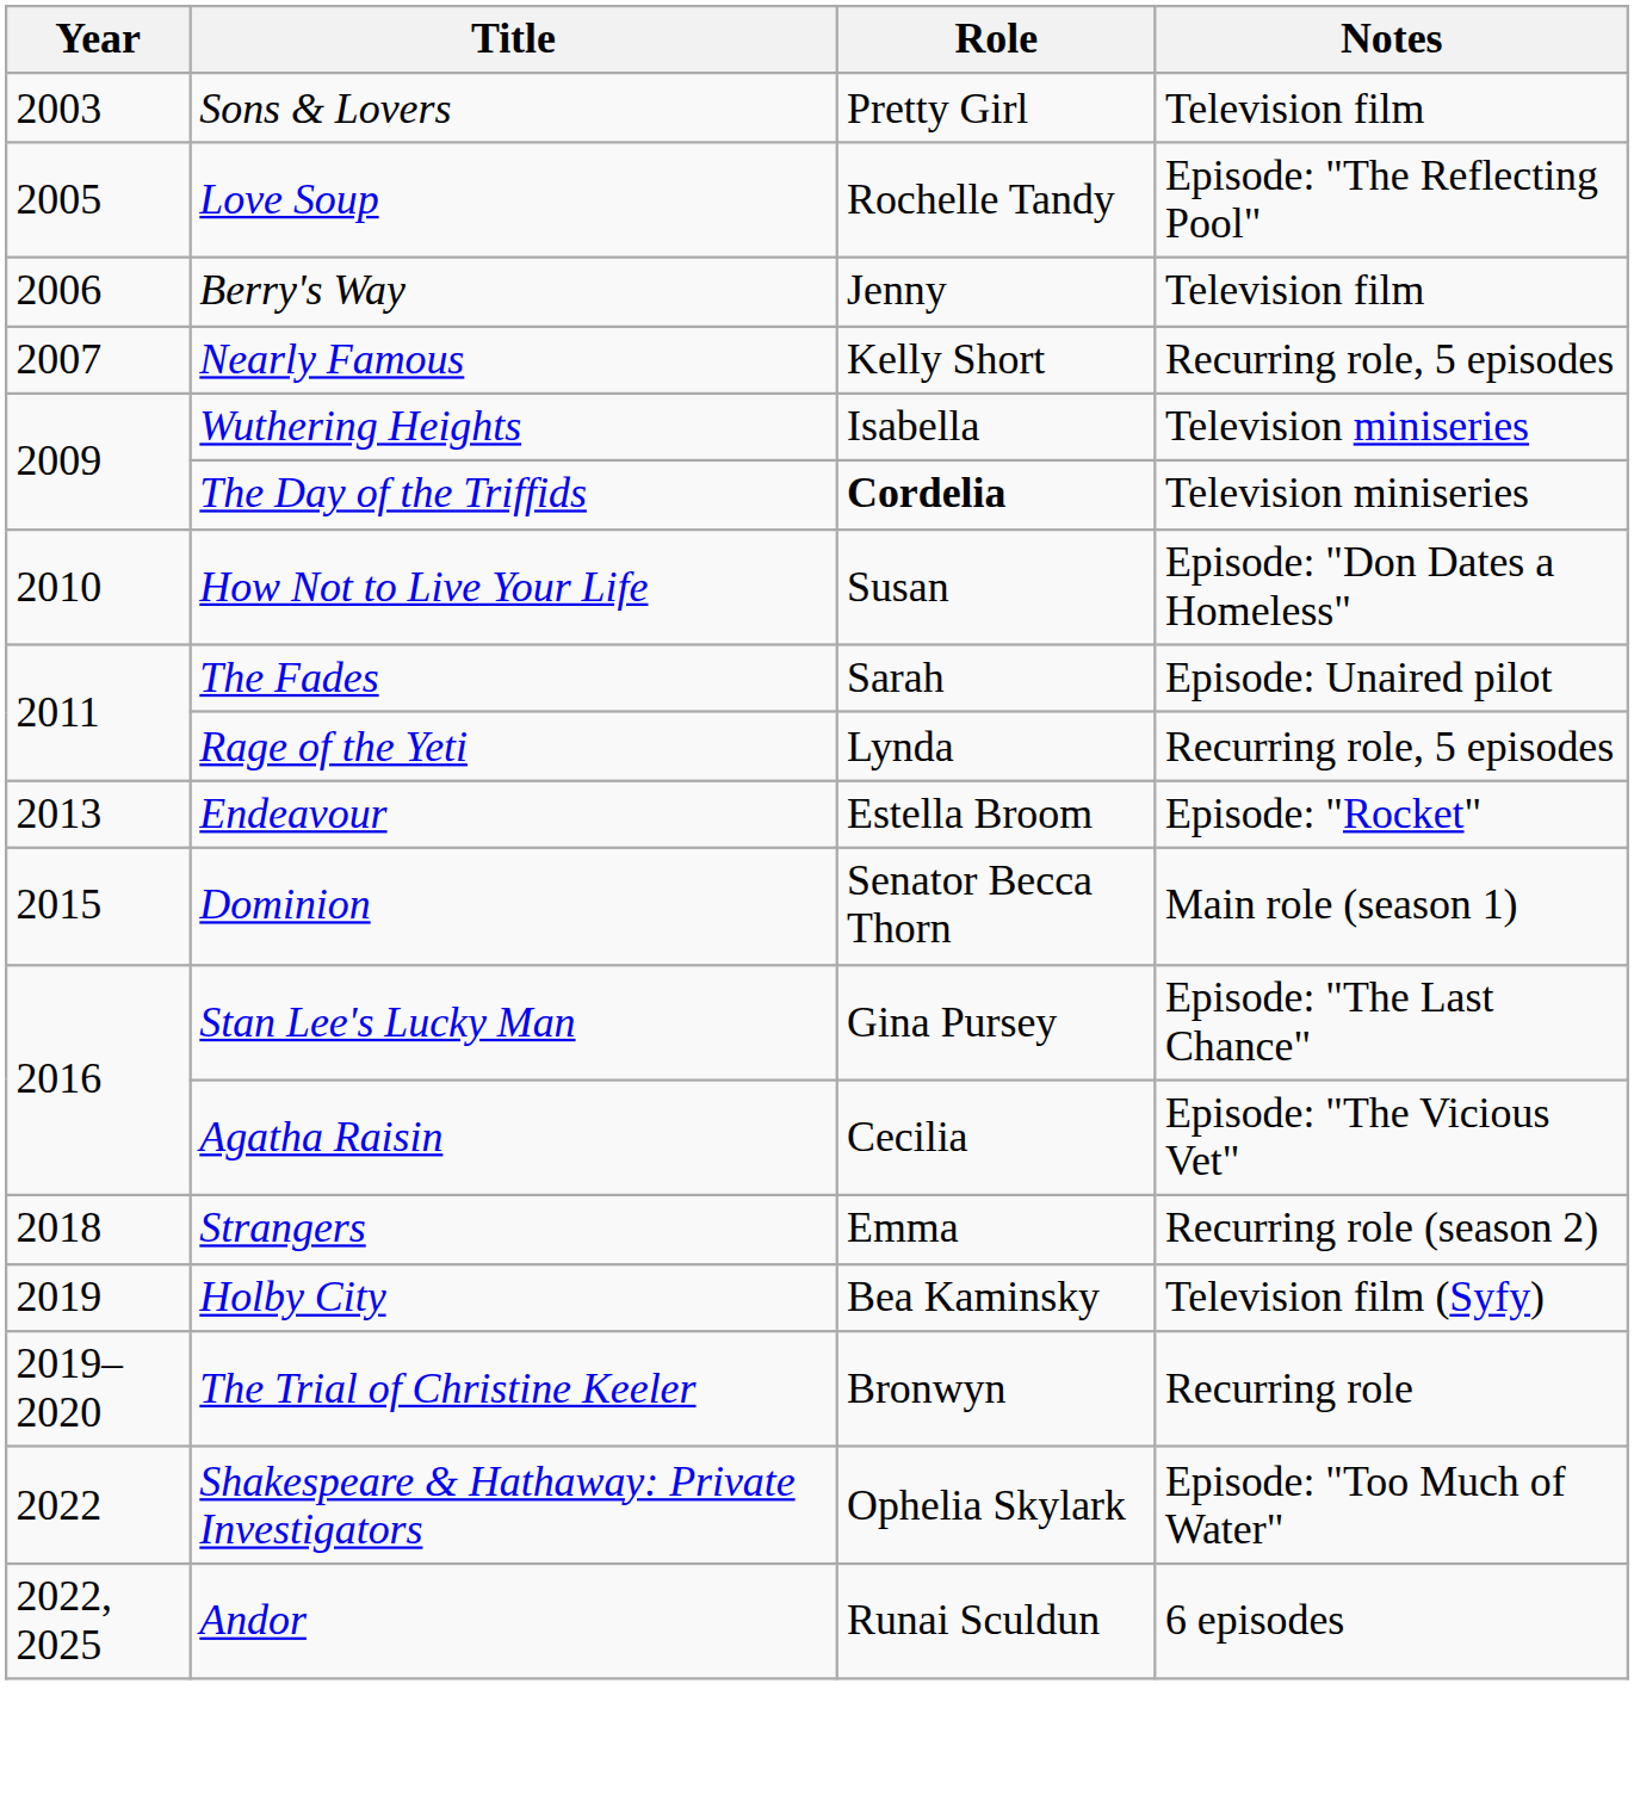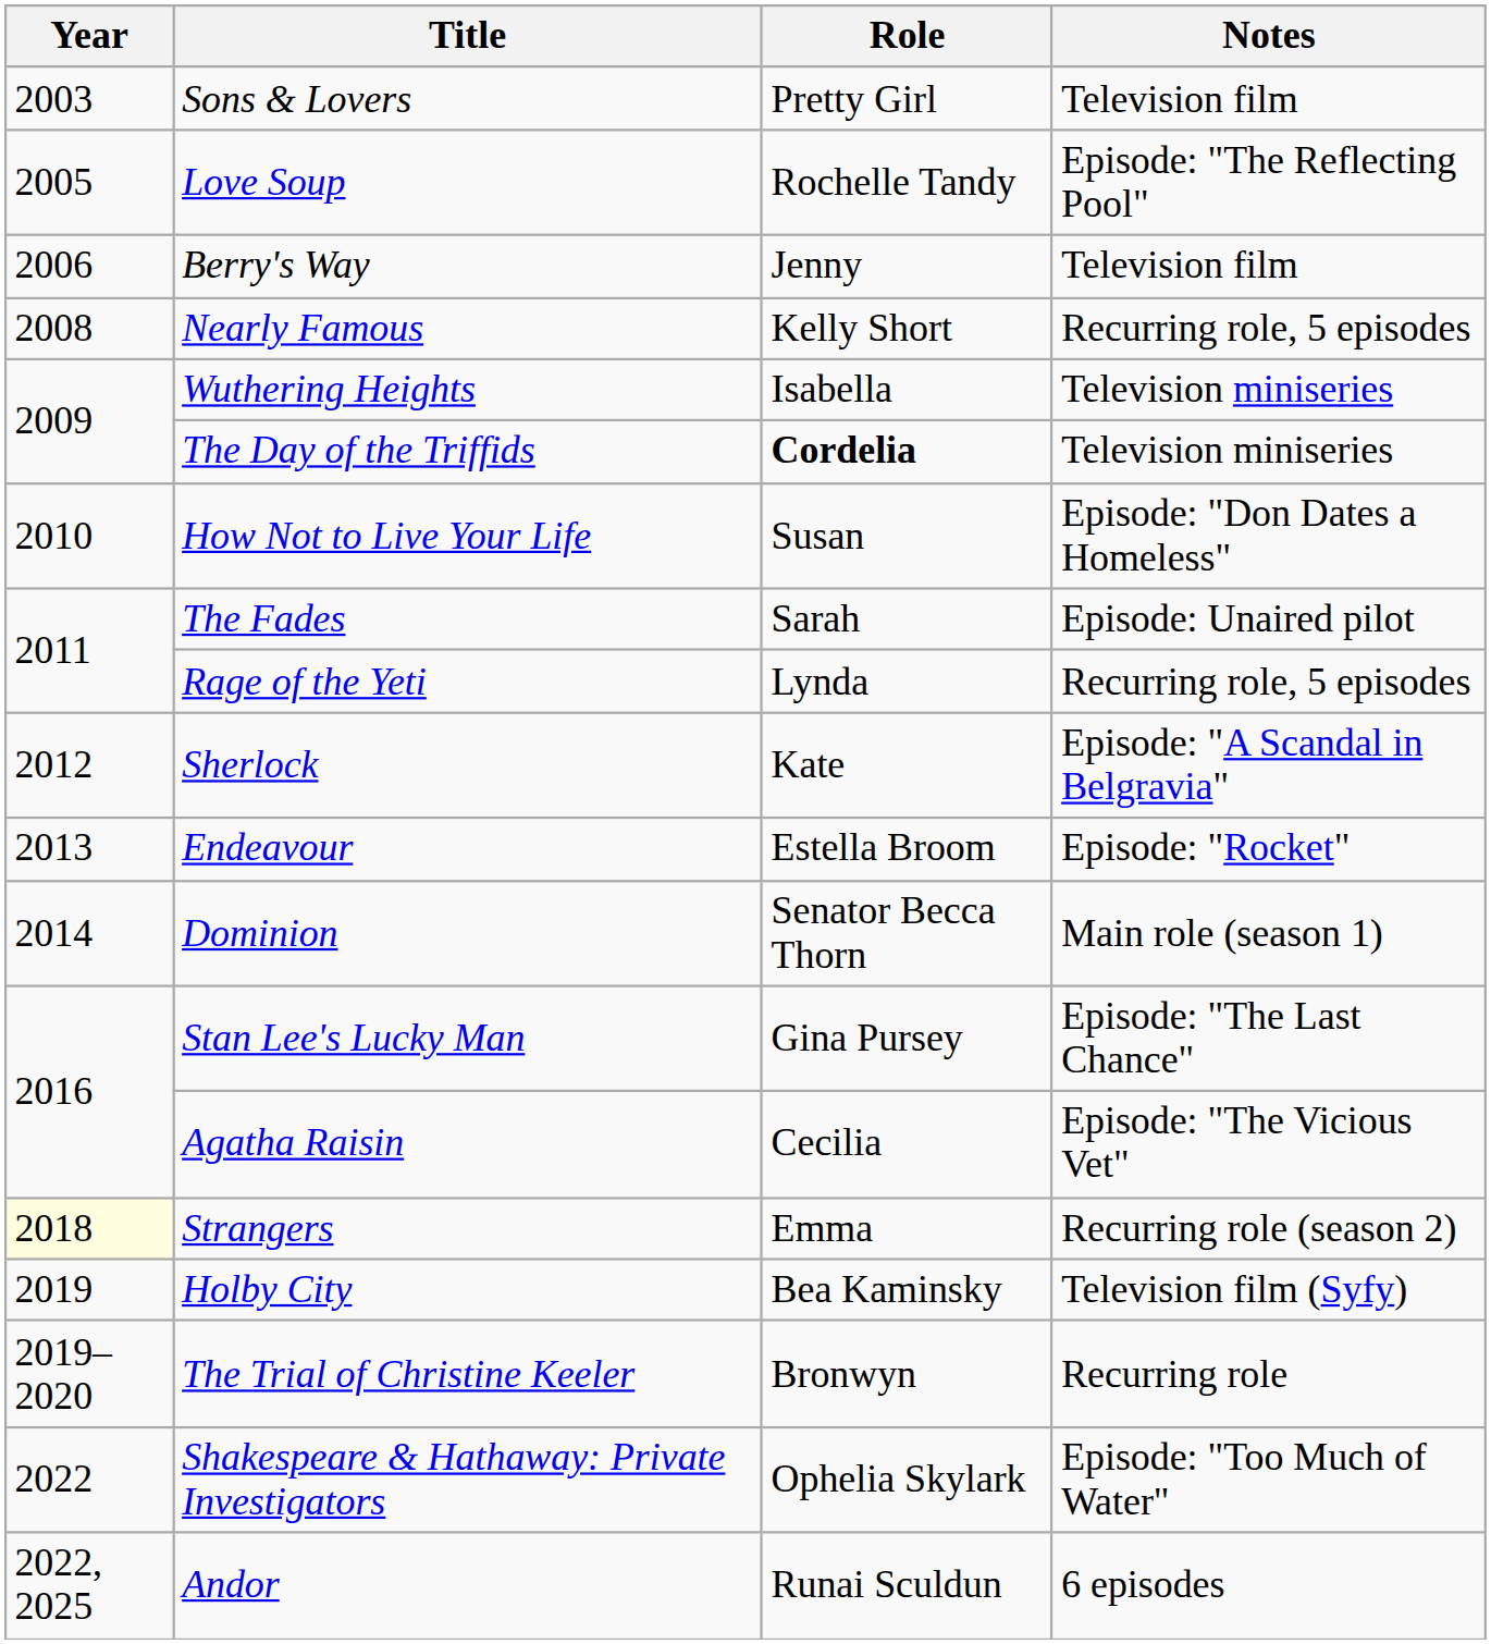Nearly Famous | Year: 2007 -> 2008
+ row: 2012 | Sherlock | Kate | Episode: "A Scandal in Belgravia"
Dominion | Year: 2015 -> 2014
Strangers | Year: no background -> lightyellow background
